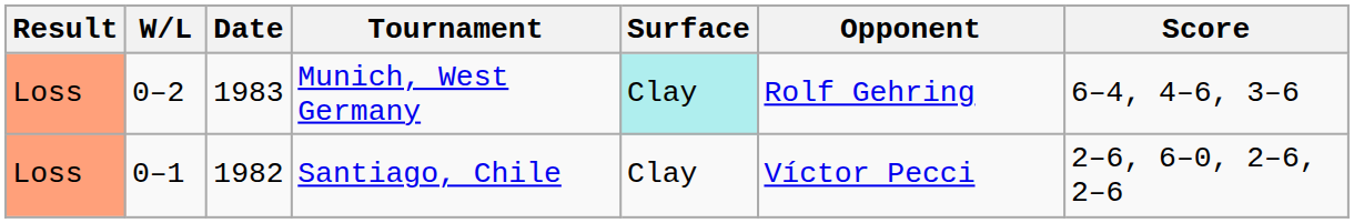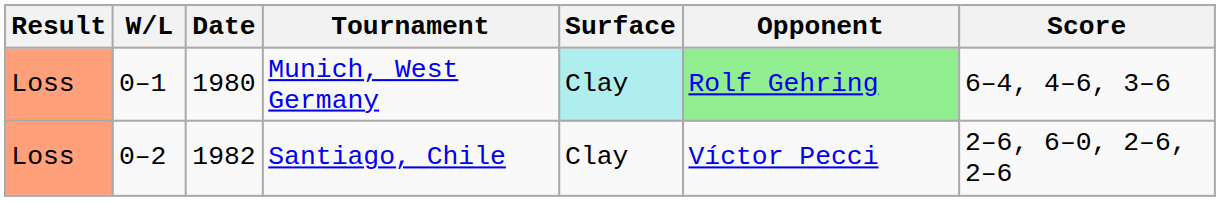Munich, West Germany | W/L: 0–2 -> 0–1
Munich, West Germany | Date: 1983 -> 1980
Munich, West Germany | Opponent: no background -> lightgreen background
Santiago, Chile | W/L: 0–1 -> 0–2
